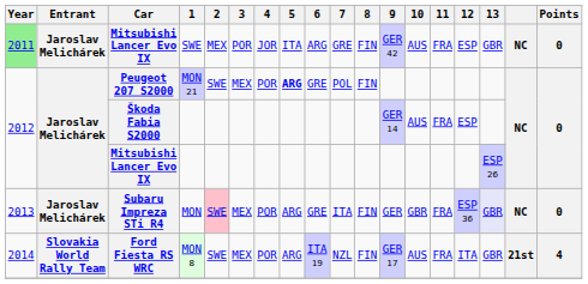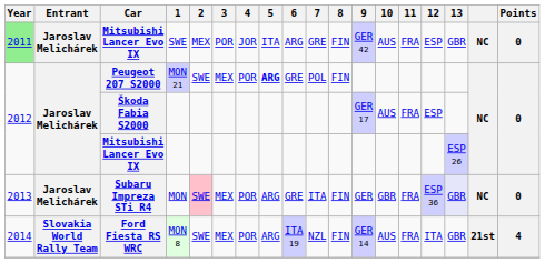Škoda Fabia S2000 | 9: GER 14 -> GER 17
Ford Fiesta RS WRC | 9: GER 17 -> GER 14
